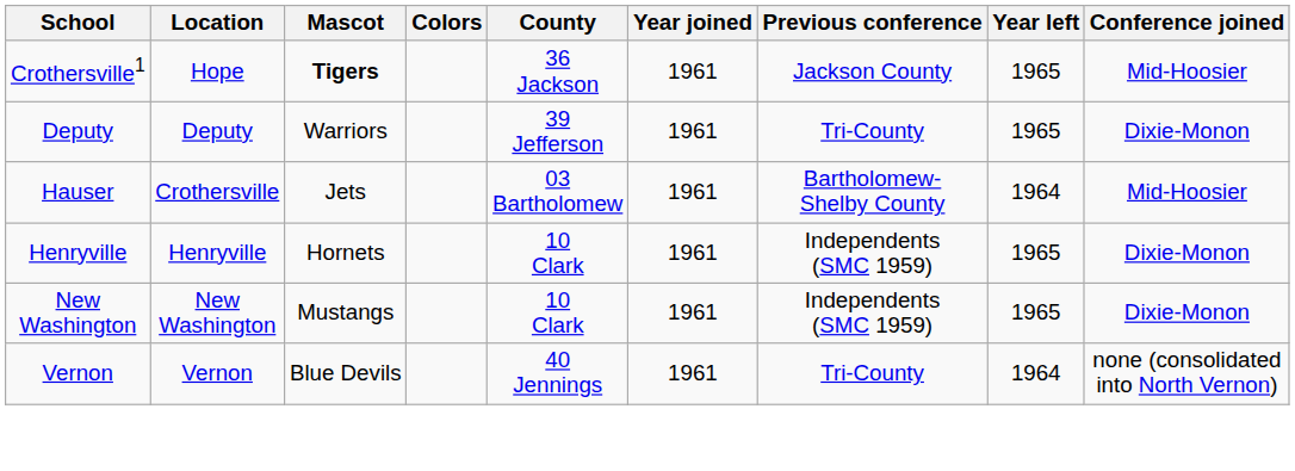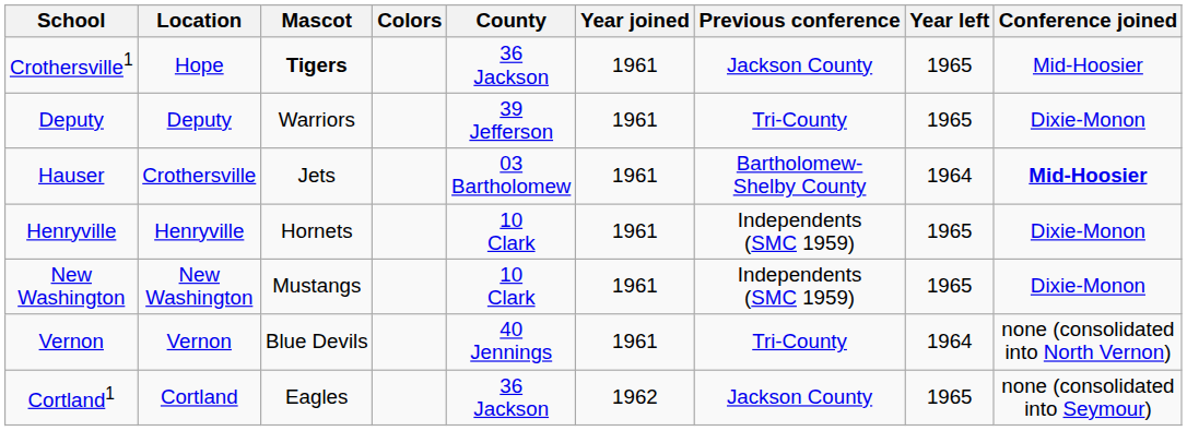Hauser | Conference joined: normal -> bold
+ row: Cortland1 | Cortland | Eagles | 36 Jackson | 1962 | Jackson County | 1965 | none (consolidated into Seymour)
